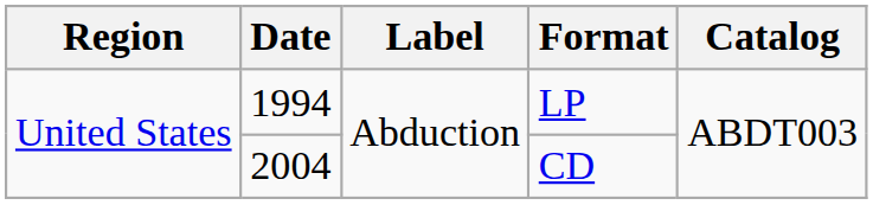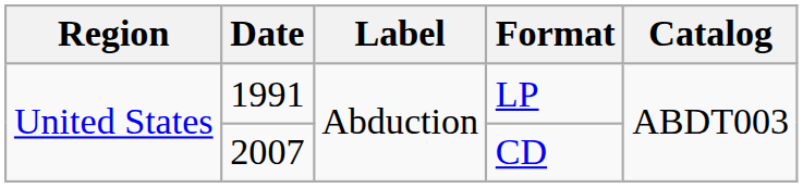LP | Date: 1994 -> 1991
CD | Date: 2004 -> 2007
